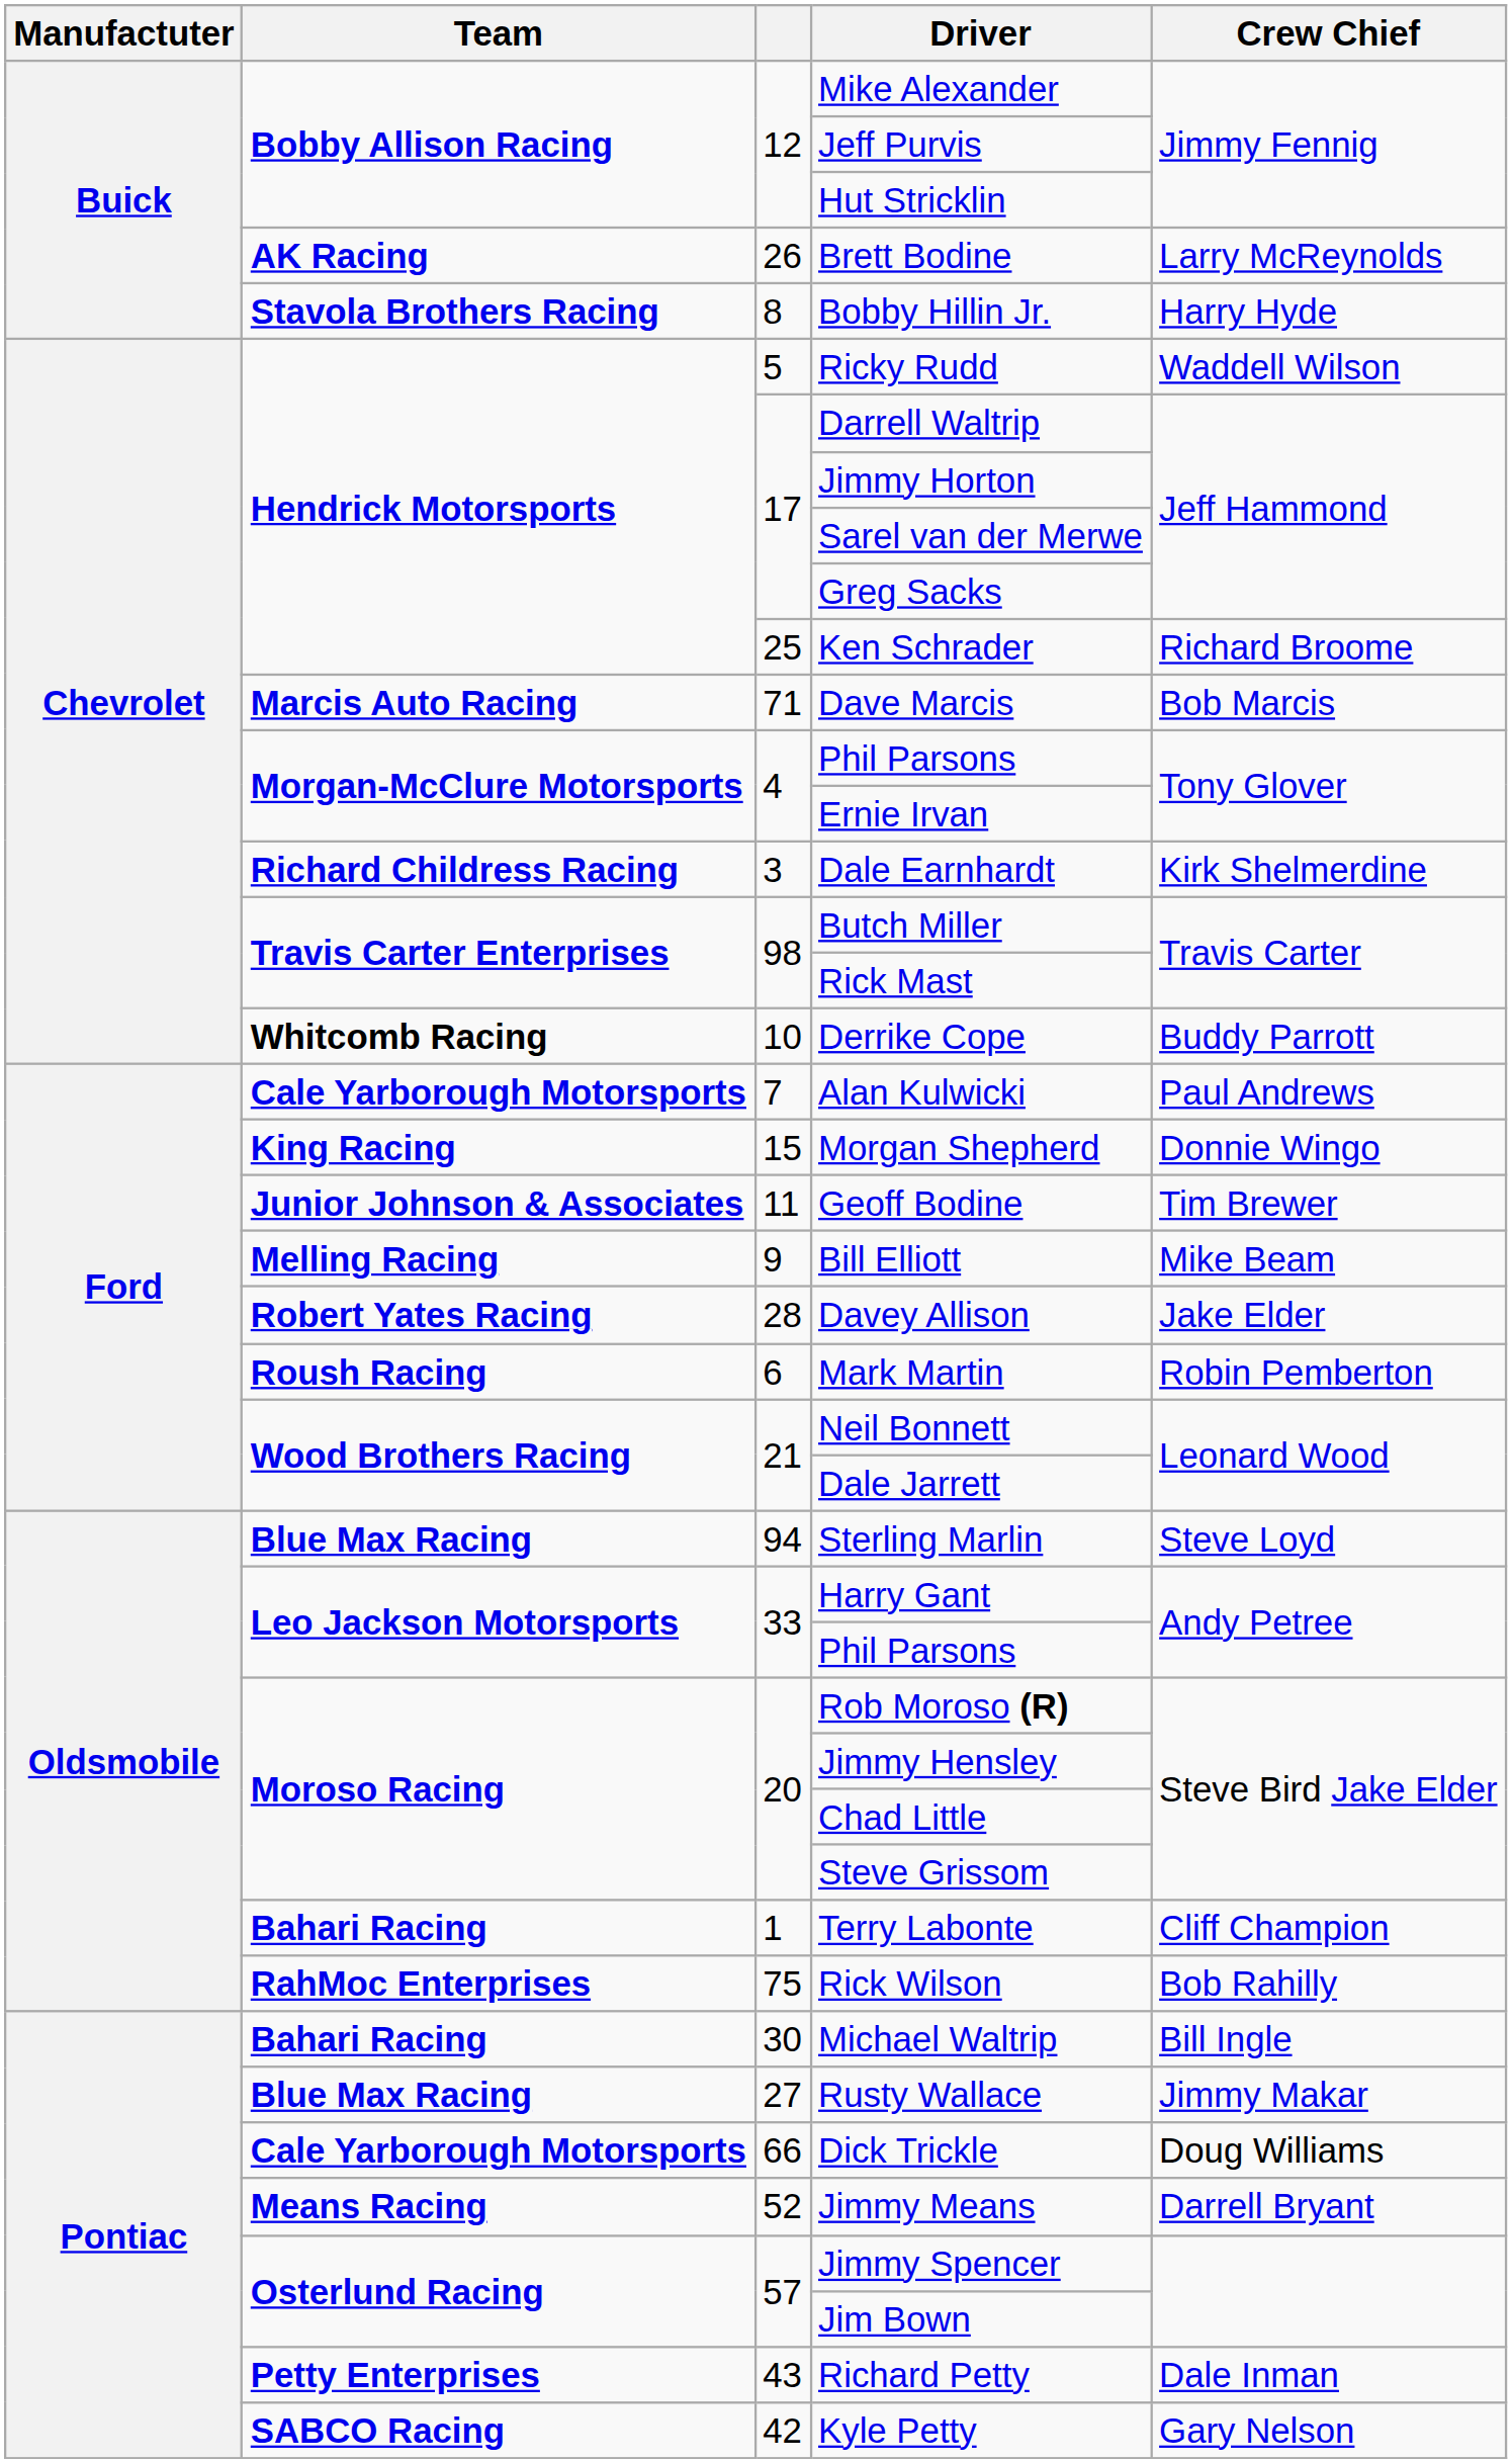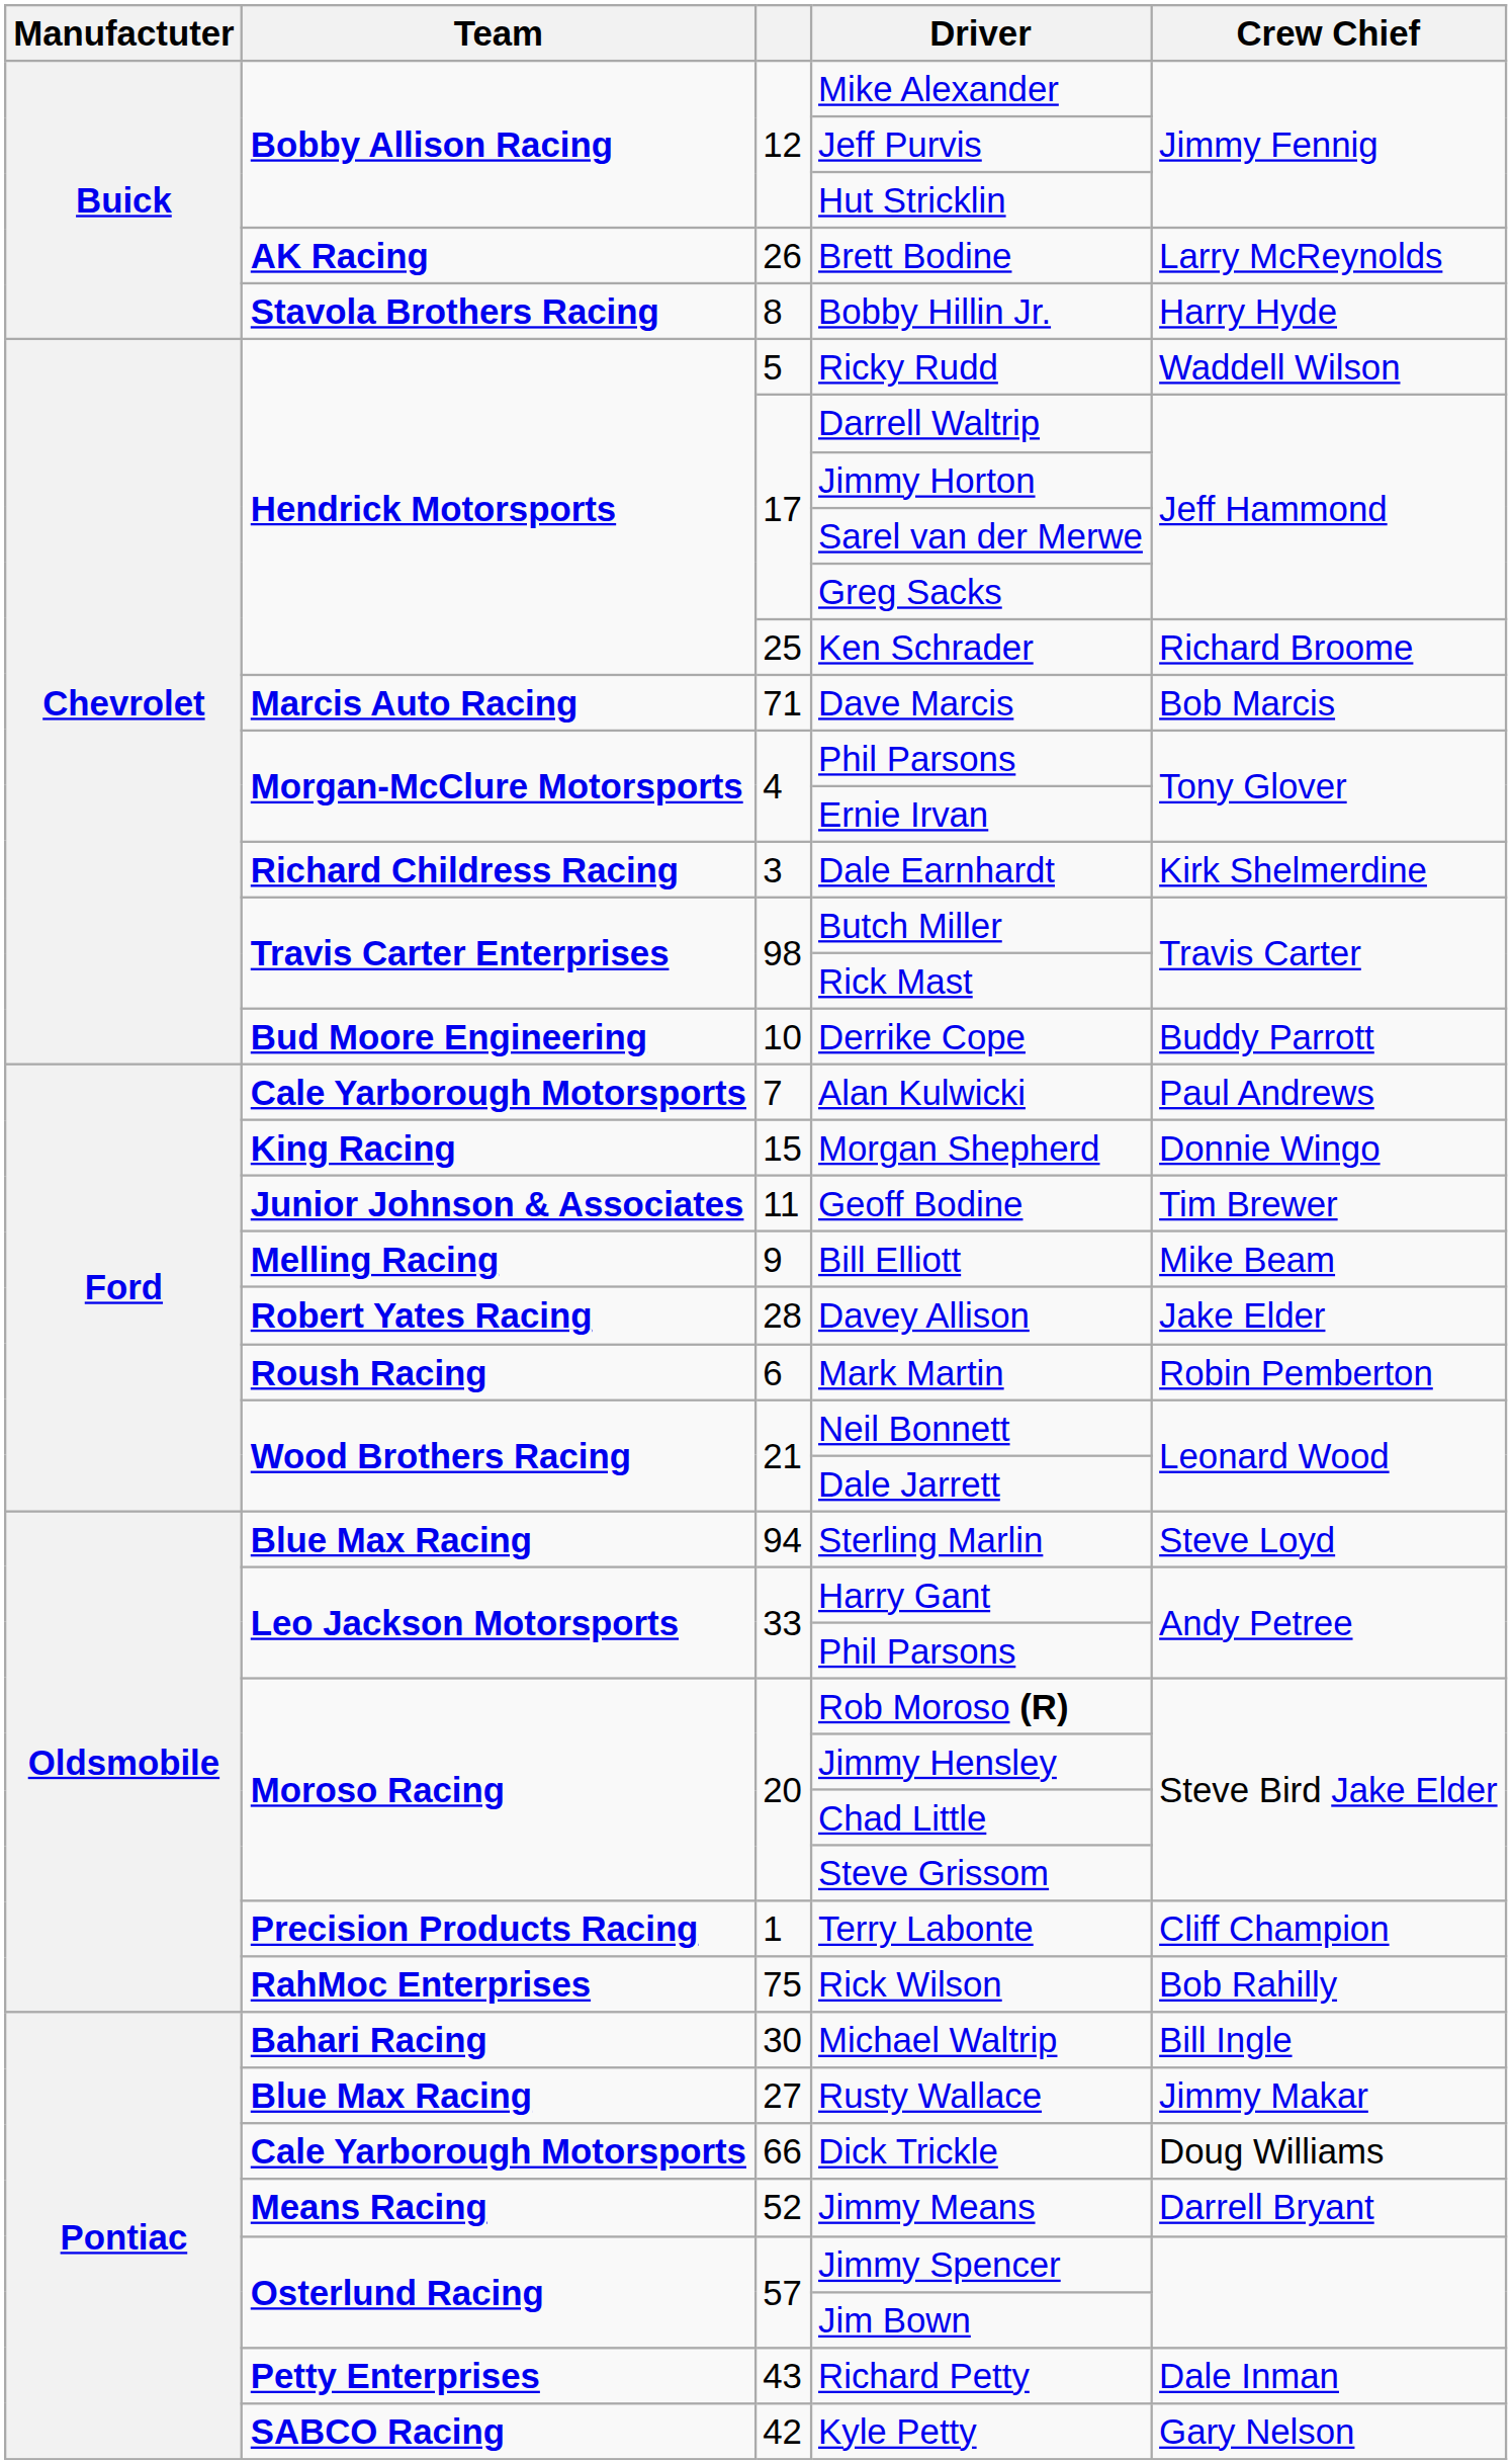Derrike Cope | Team: Whitcomb Racing -> Bud Moore Engineering
Terry Labonte | Team: Bahari Racing -> Precision Products Racing
